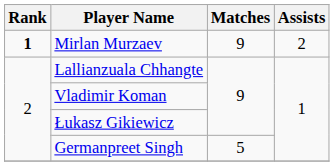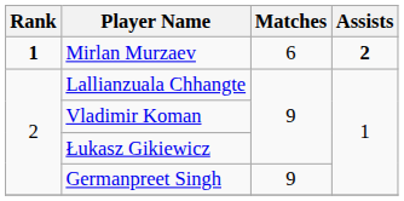Mirlan Murzaev | Matches: 9 -> 6
Mirlan Murzaev | Assists: normal -> bold
Germanpreet Singh | Matches: 5 -> 9
